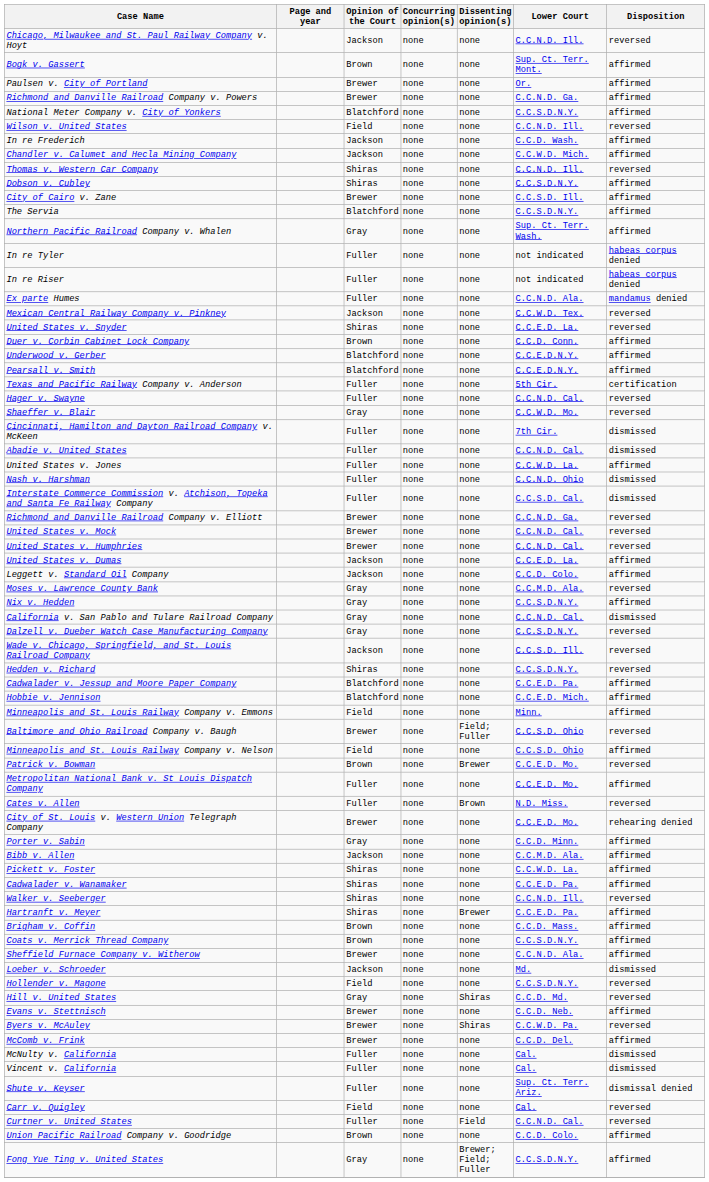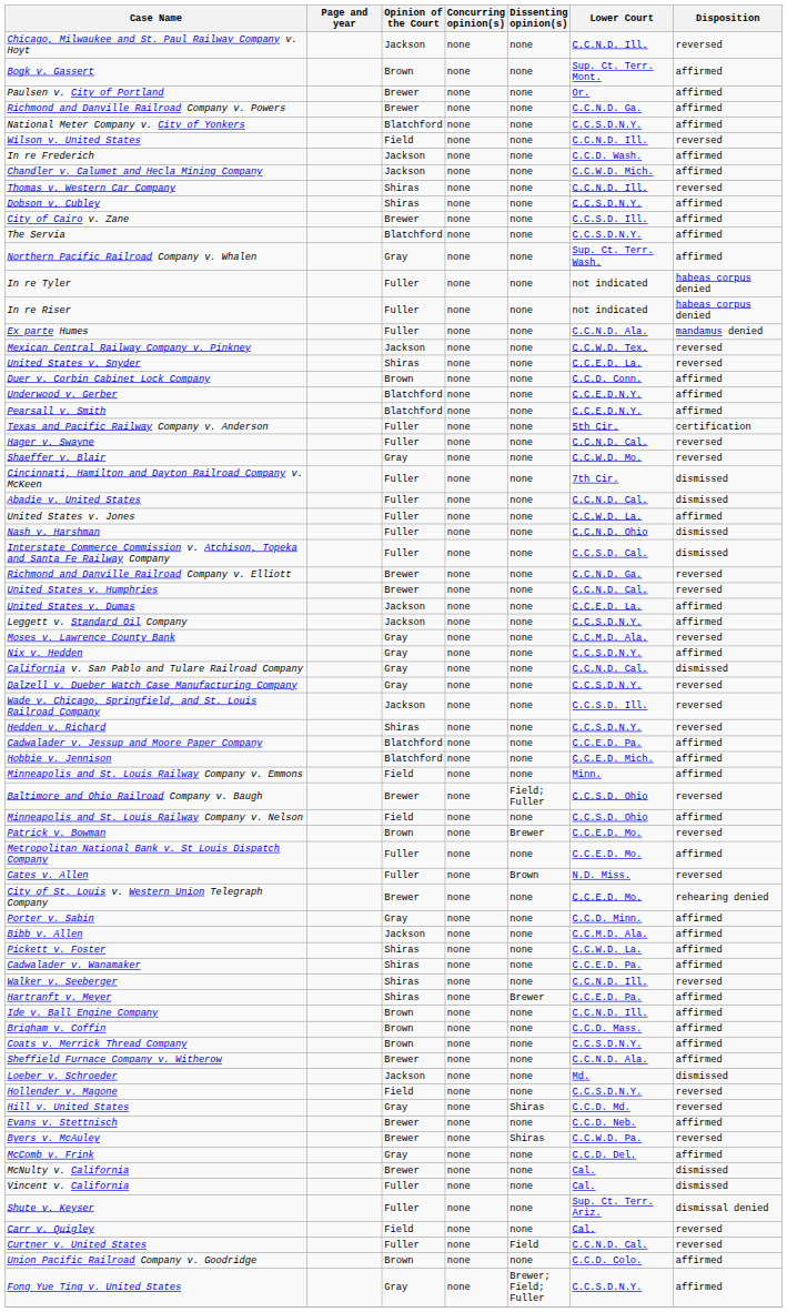- row: United States v. Mock | Brewer | none | none | C.C.N.D. Cal. | reversed
Leggett v. Standard Oil Company | Lower Court: C.C.D. Colo. -> C.C.S.D.N.Y.
+ row: Ide v. Ball Engine Company | Brown | none | none | C.C.N.D. Ill. | affirmed
McComb v. Frink | Opinion of the Court: Brewer -> Gray
McNulty v. California | Opinion of the Court: Fuller -> Brewer
